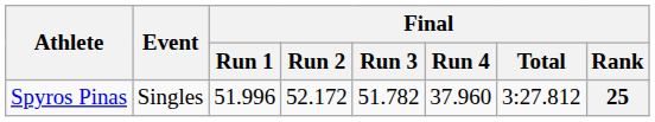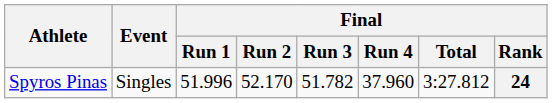Spyros Pinas | Final / Run 2: 52.172 -> 52.170
Spyros Pinas | Final / Rank: 25 -> 24
